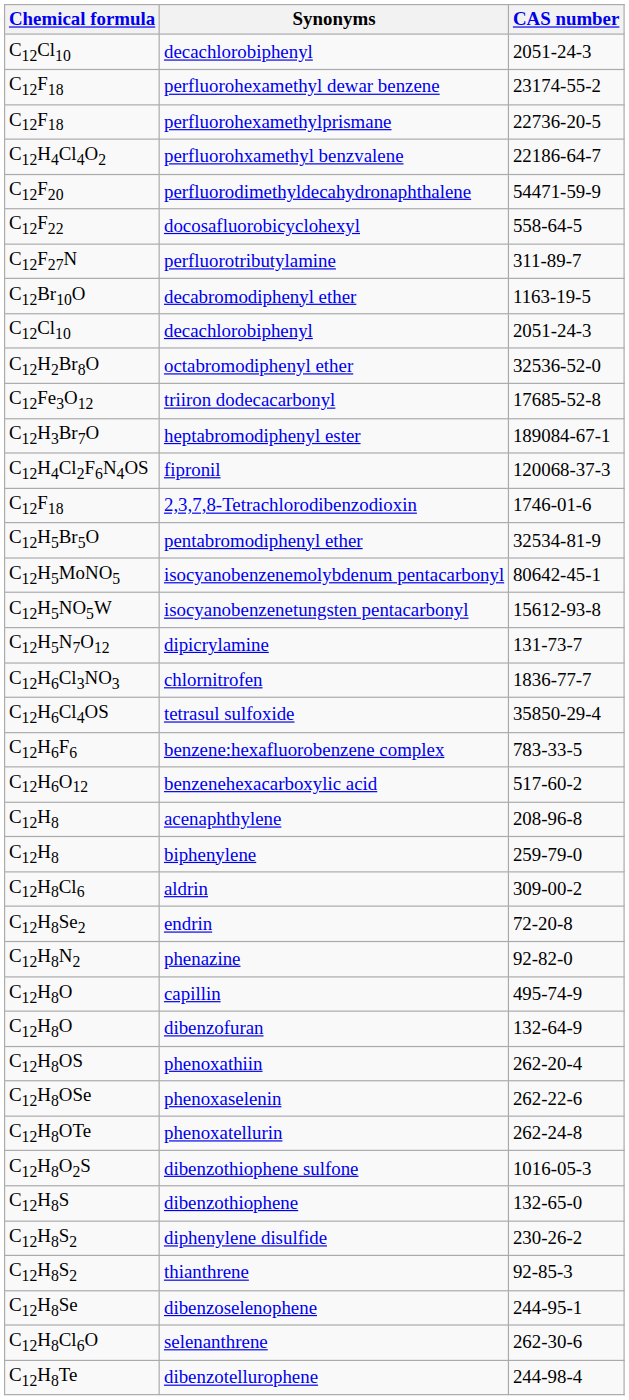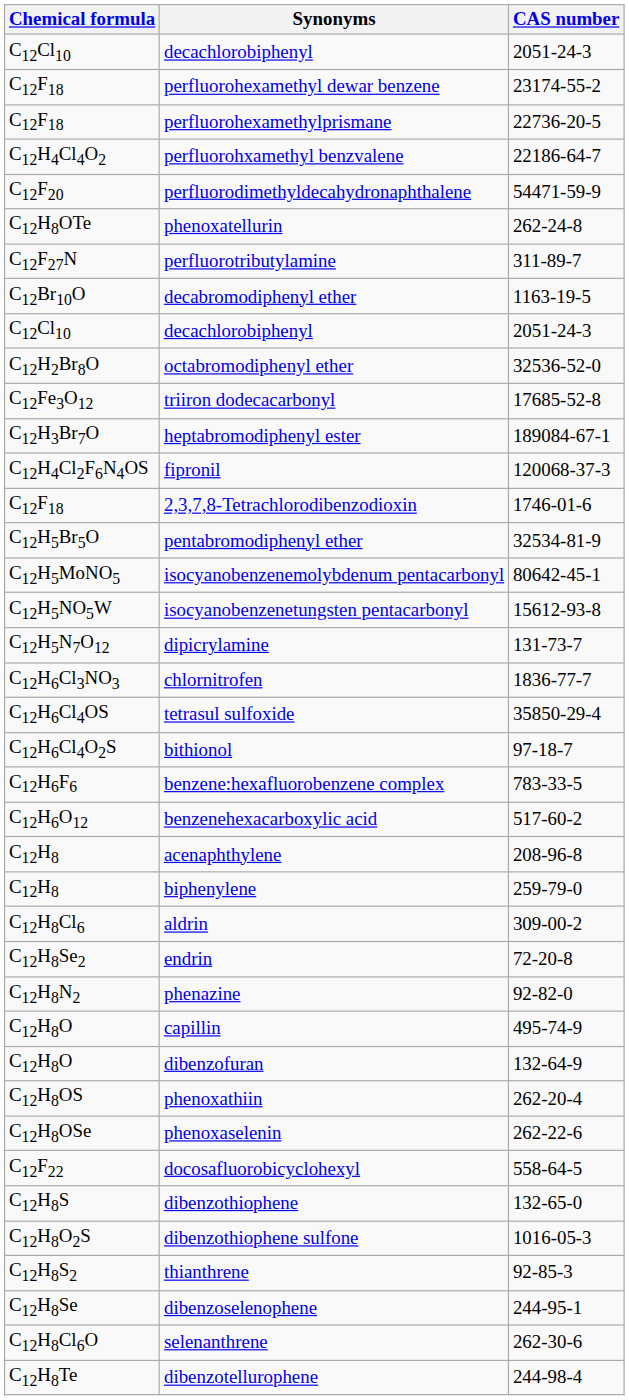rows swapped: docosafluorobicyclohexyl <-> phenoxatellurin
+ row: C12H6Cl4O2S | bithionol | 97-18-7
rows swapped: dibenzothiophene sulfone <-> dibenzothiophene
- row: C12H8S2 | diphenylene disulfide | 230-26-2
